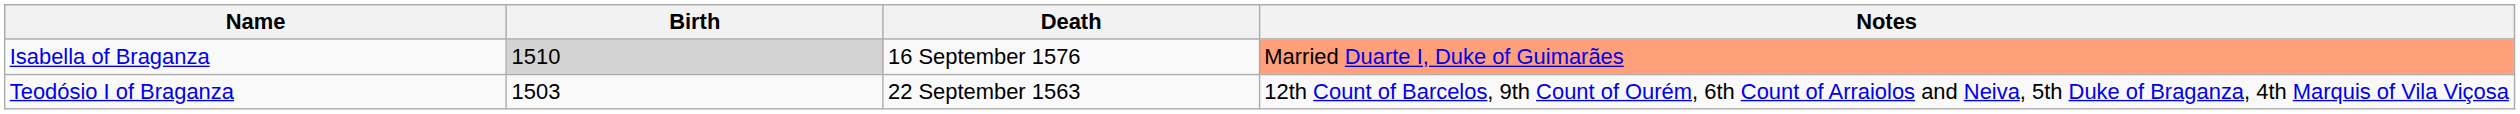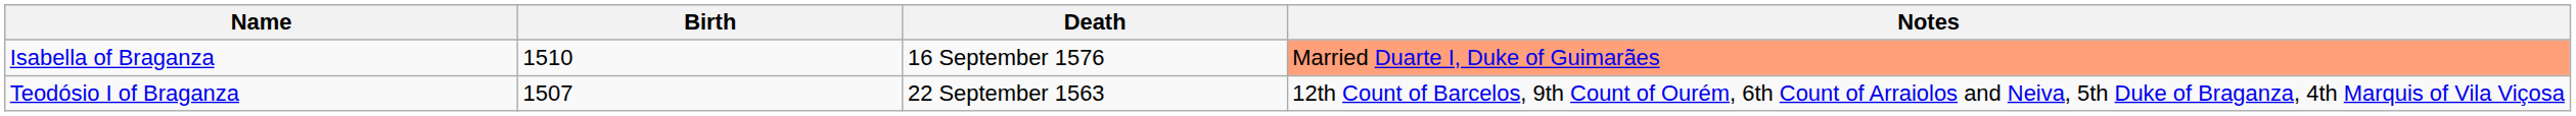Isabella of Braganza | Birth: lightgrey background -> no background
Teodósio I of Braganza | Birth: 1503 -> 1507
